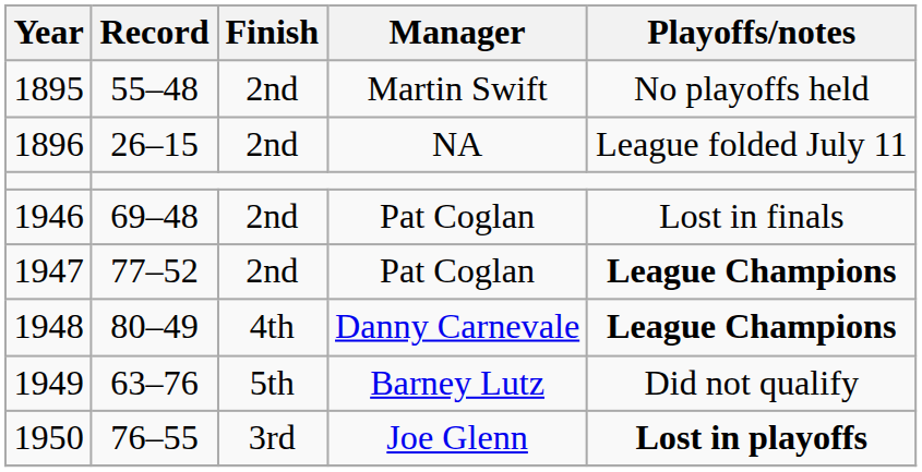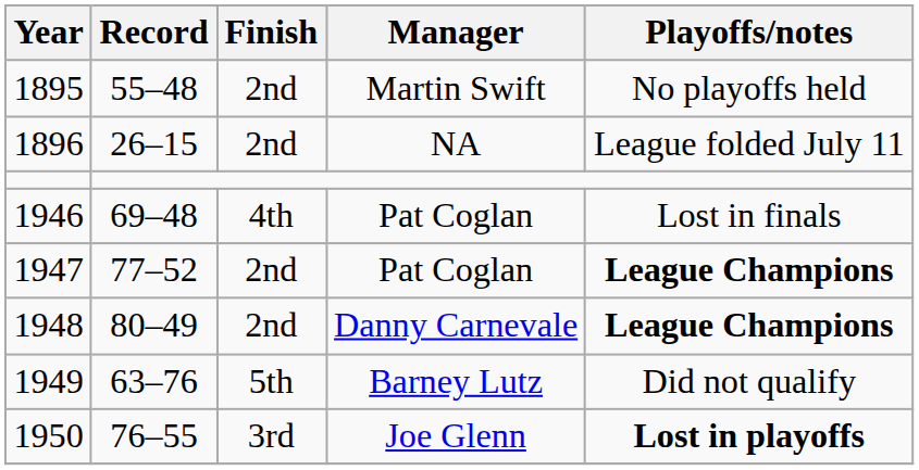1946 | Finish: 2nd -> 4th
1948 | Finish: 4th -> 2nd
